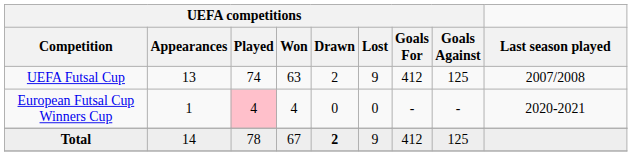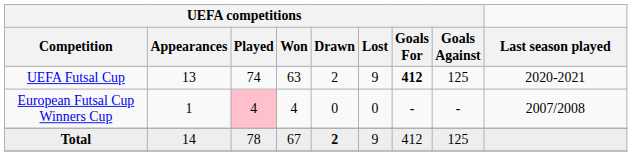UEFA Futsal Cup | UEFA competitions / Goals For: normal -> bold
UEFA Futsal Cup | Last season played: 2007/2008 -> 2020-2021
European Futsal Cup Winners Cup | Last season played: 2020-2021 -> 2007/2008
